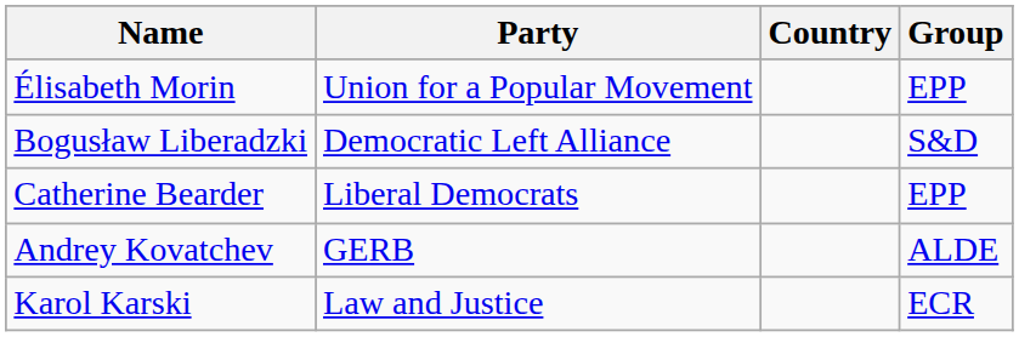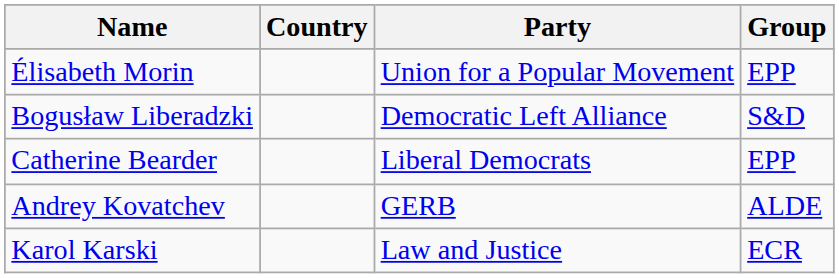columns swapped: Country <-> Party
